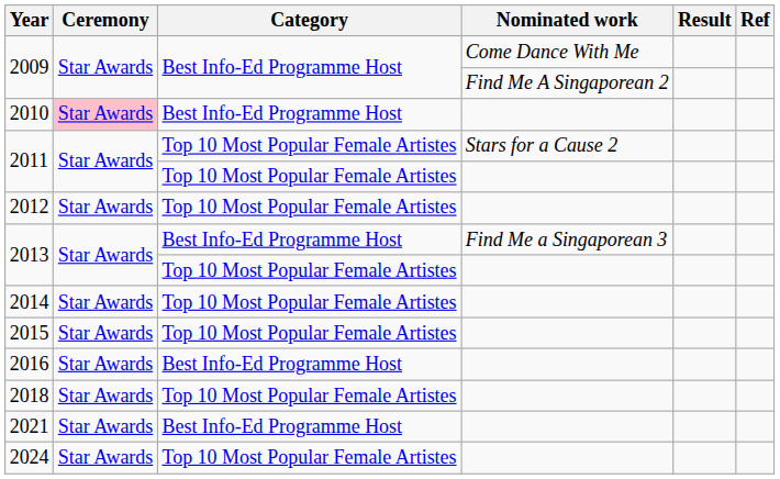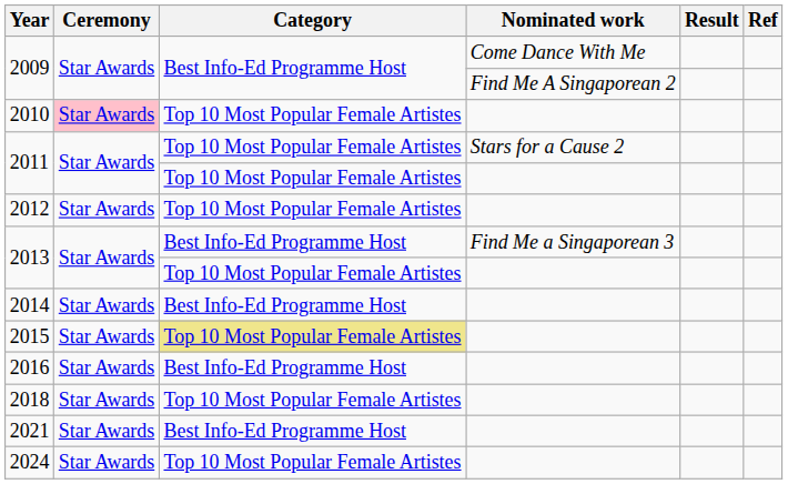2010 | Category: Best Info-Ed Programme Host -> Top 10 Most Popular Female Artistes
2014 | Category: Top 10 Most Popular Female Artistes -> Best Info-Ed Programme Host
2015 | Category: no background -> khaki background
